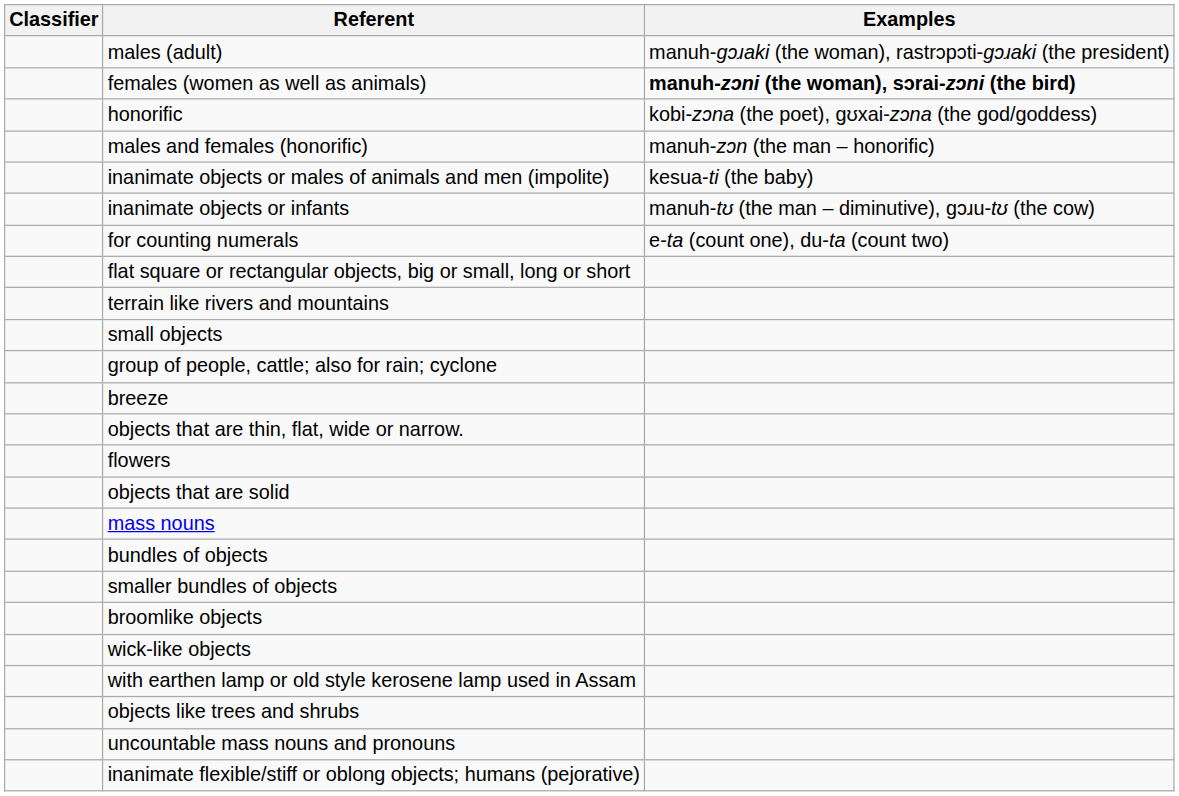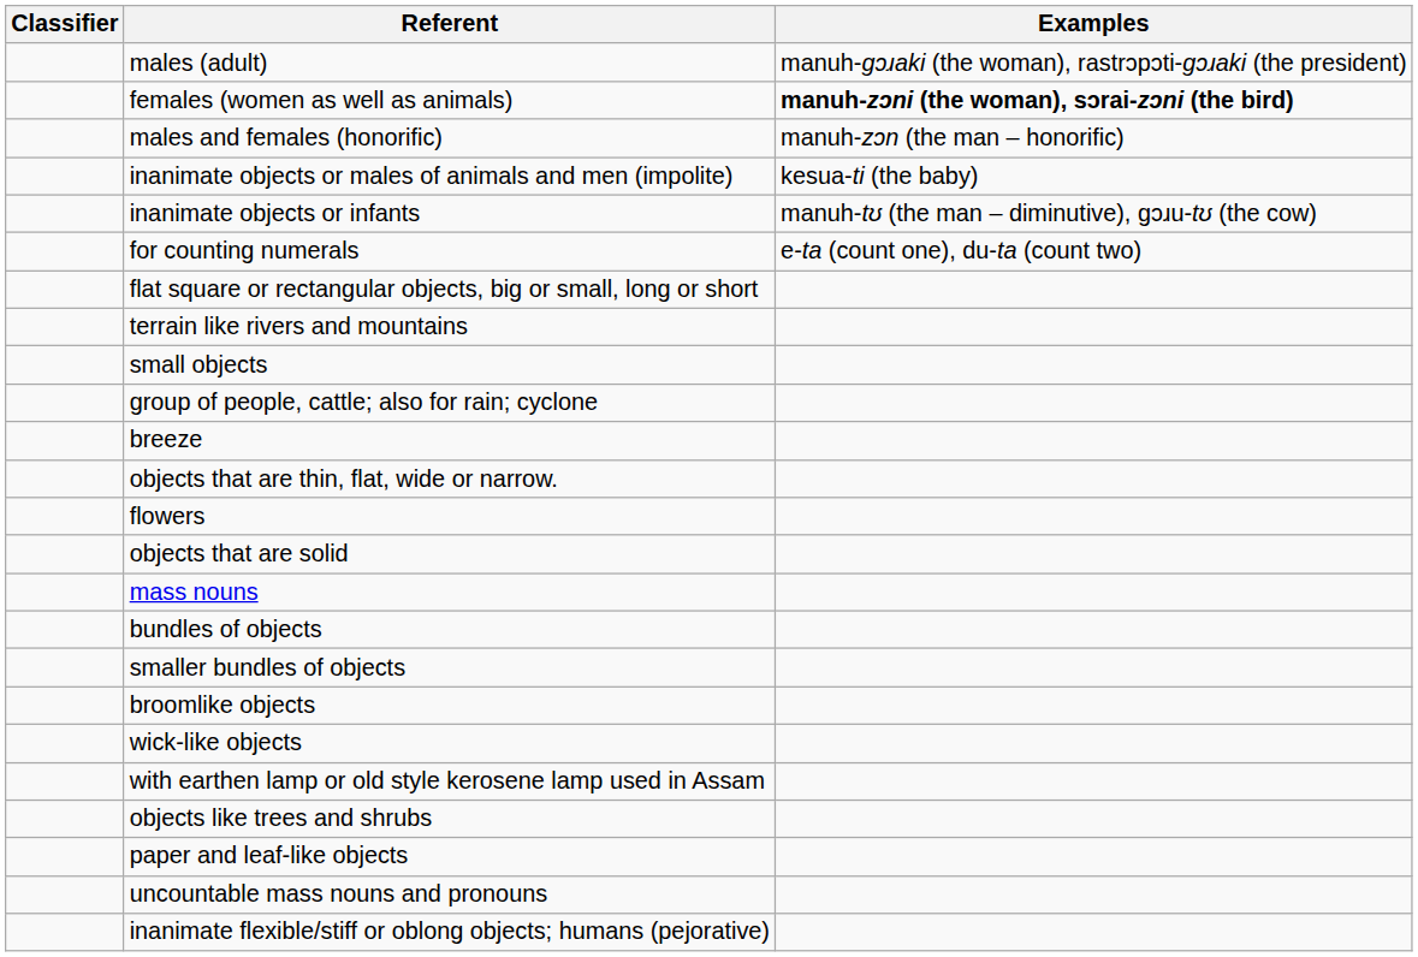- row: honorific | kobi-zɔna (the poet), gʊxai-zɔna (the god/goddess)
+ row: paper and leaf-like objects
